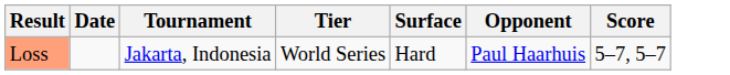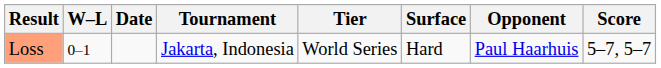+ column: W–L | 0–1
